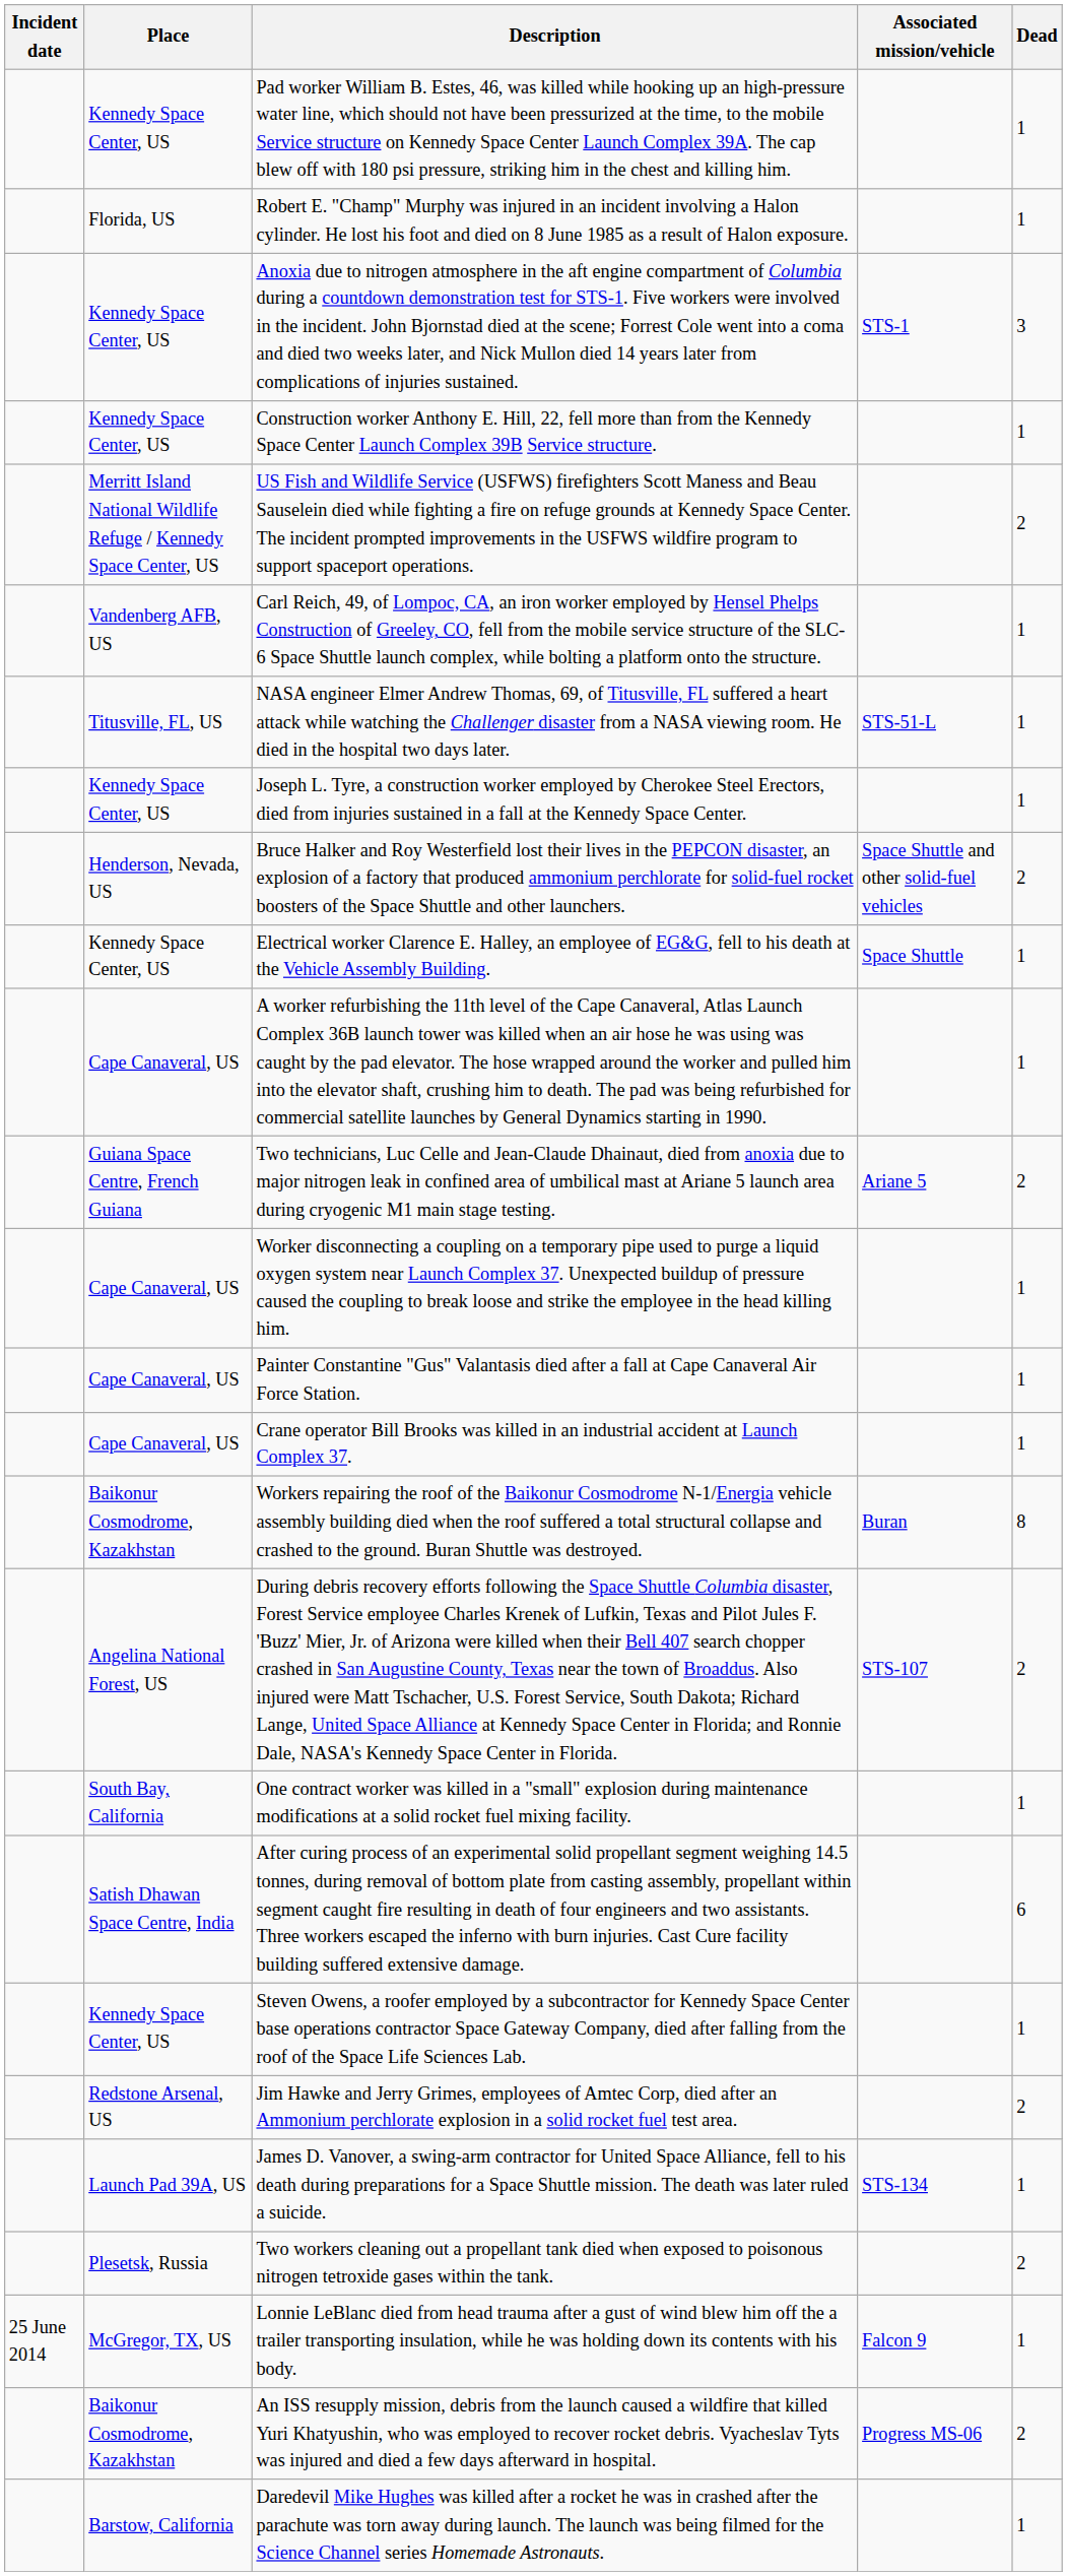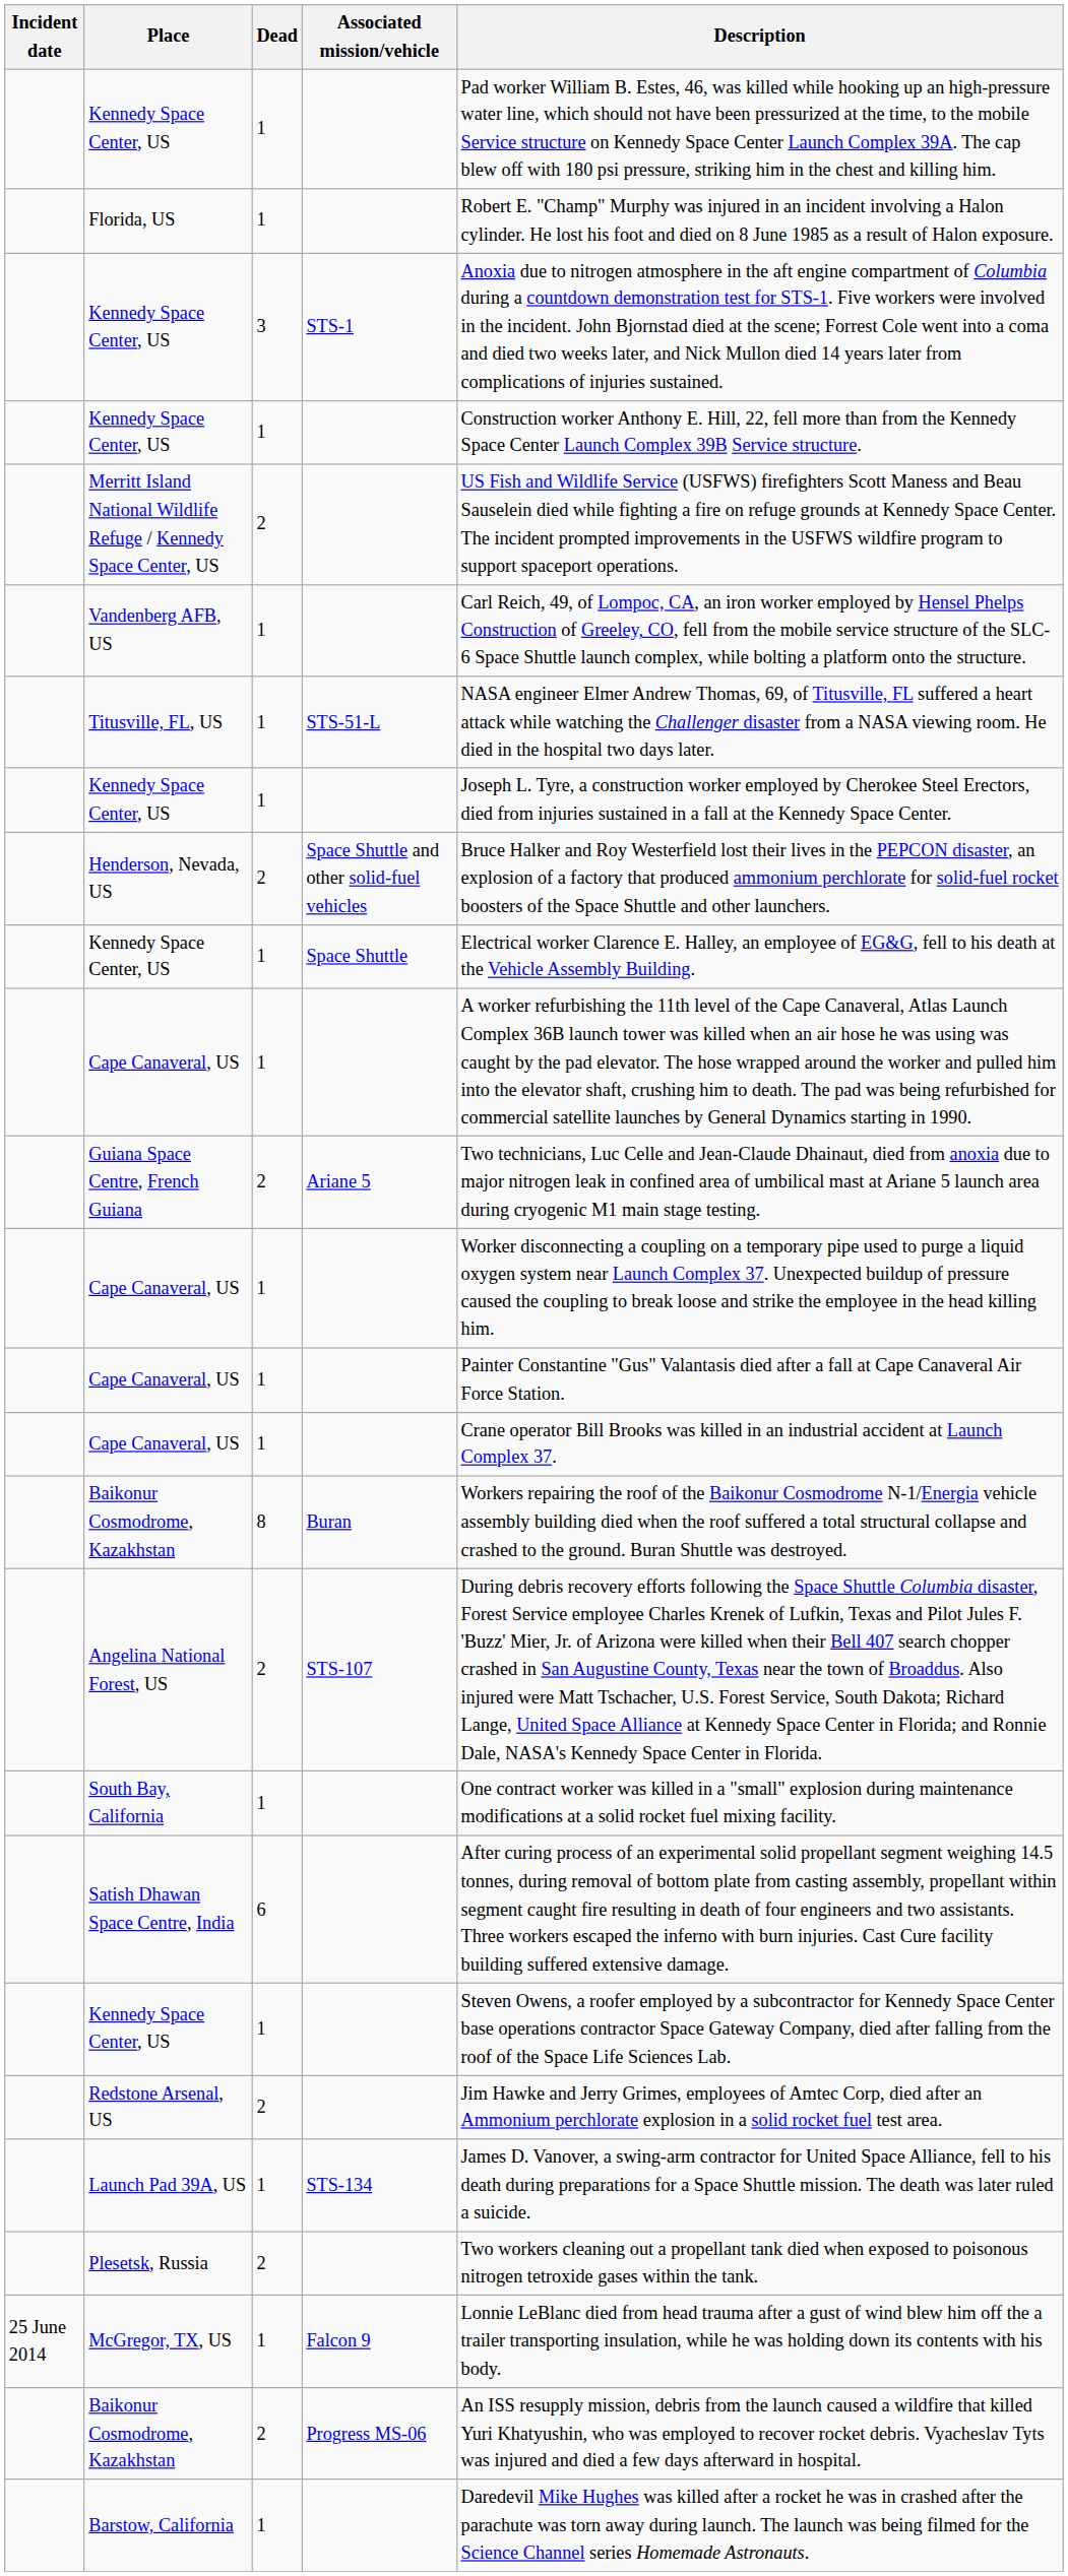columns swapped: Dead <-> Description
